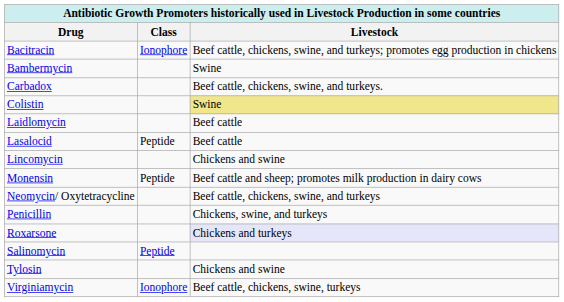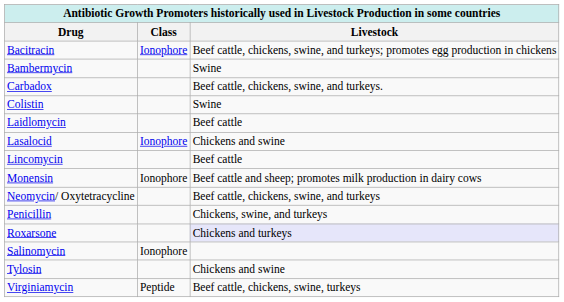Colistin | Livestock: khaki background -> no background
Lasalocid | Class: Peptide -> Ionophore
Lasalocid | Livestock: Beef cattle -> Chickens and swine
Lincomycin | Livestock: Chickens and swine -> Beef cattle
Monensin | Class: Peptide -> Ionophore
Salinomycin | Class: Peptide -> Ionophore
Virginiamycin | Class: Ionophore -> Peptide
